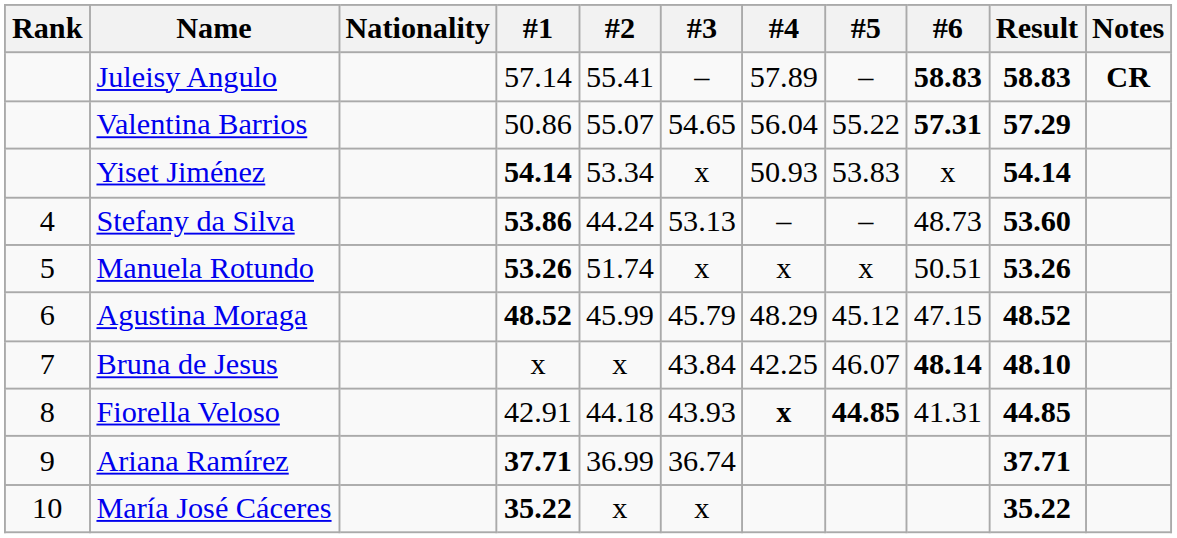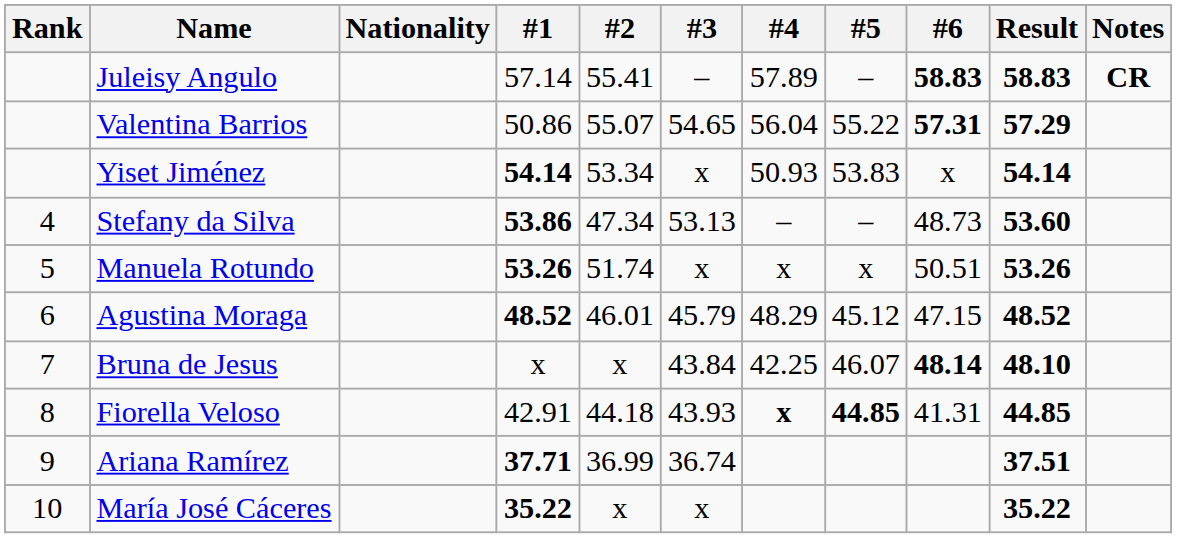Stefany da Silva | #2: 44.24 -> 47.34
Agustina Moraga | #2: 45.99 -> 46.01
Ariana Ramírez | Result: 37.71 -> 37.51
